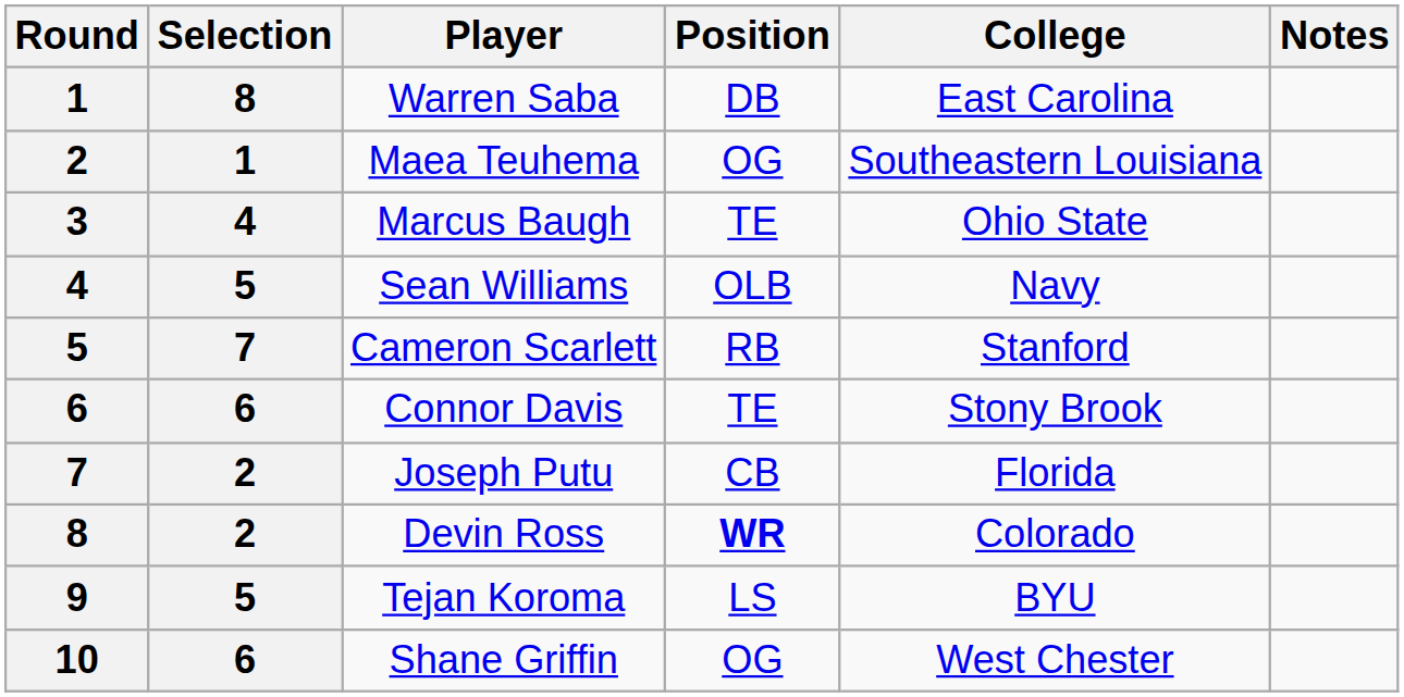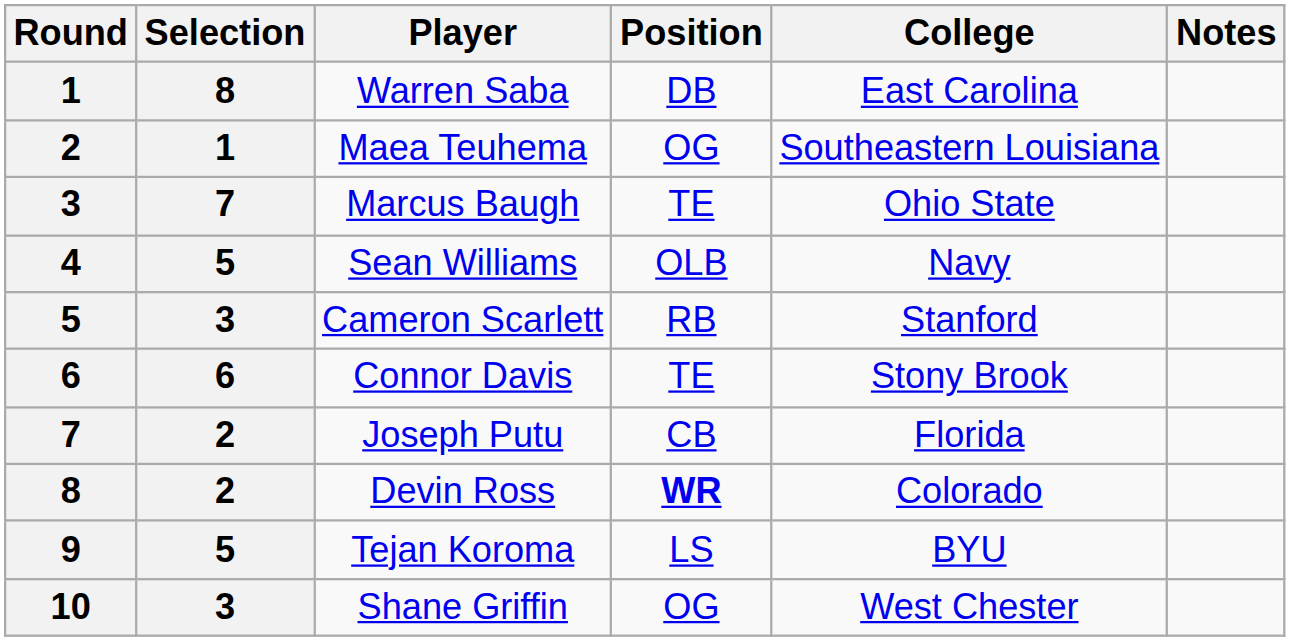Marcus Baugh | Selection: 4 -> 7
Cameron Scarlett | Selection: 7 -> 3
Shane Griffin | Selection: 6 -> 3
